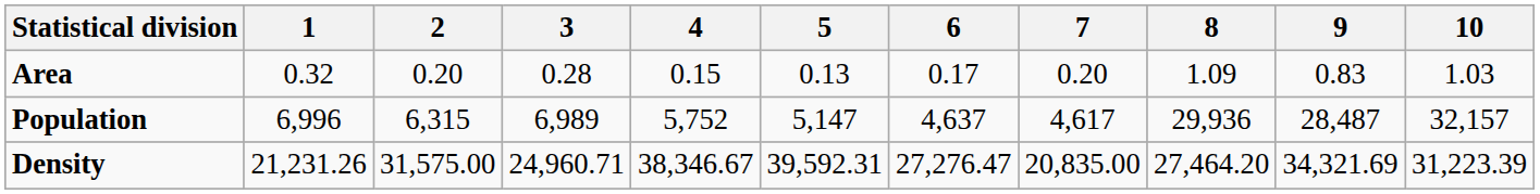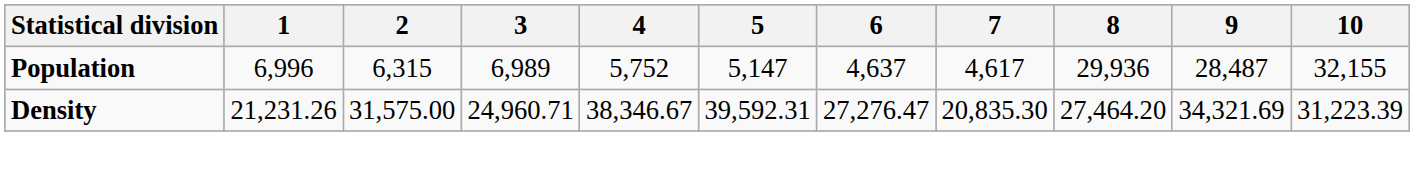- row: Area | 0.32 | 0.20 | 0.28 | 0.15 | 0.13 | 0.17 | 0.20 | 1.09 | 0.83 | 1.03
Population | 10: 32,157 -> 32,155
Density | 7: 20,835.00 -> 20,835.30
